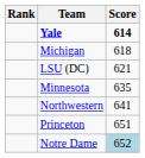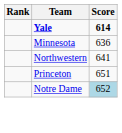- row: Michigan | 618
- row: LSU (DC) | 621
Minnesota | Score: 635 -> 636
